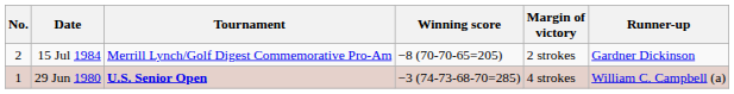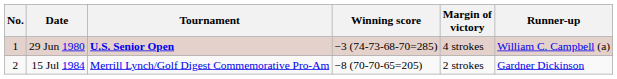rows swapped: 29 Jun 1980 <-> 15 Jul 1984
